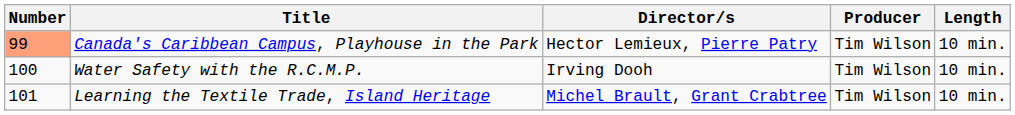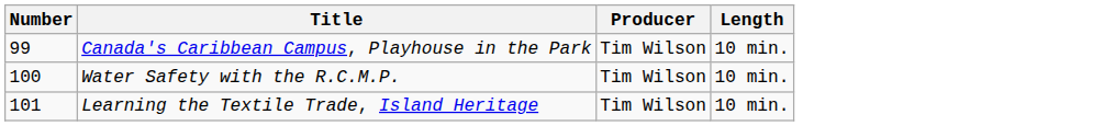- column: Director/s | Hector Lemieux, Pierre Patry | Irving Dooh | Michel Brault, Grant Crabtree
Canada's Caribbean Campus, Playhouse in the Park | Number: lightsalmon background -> no background
